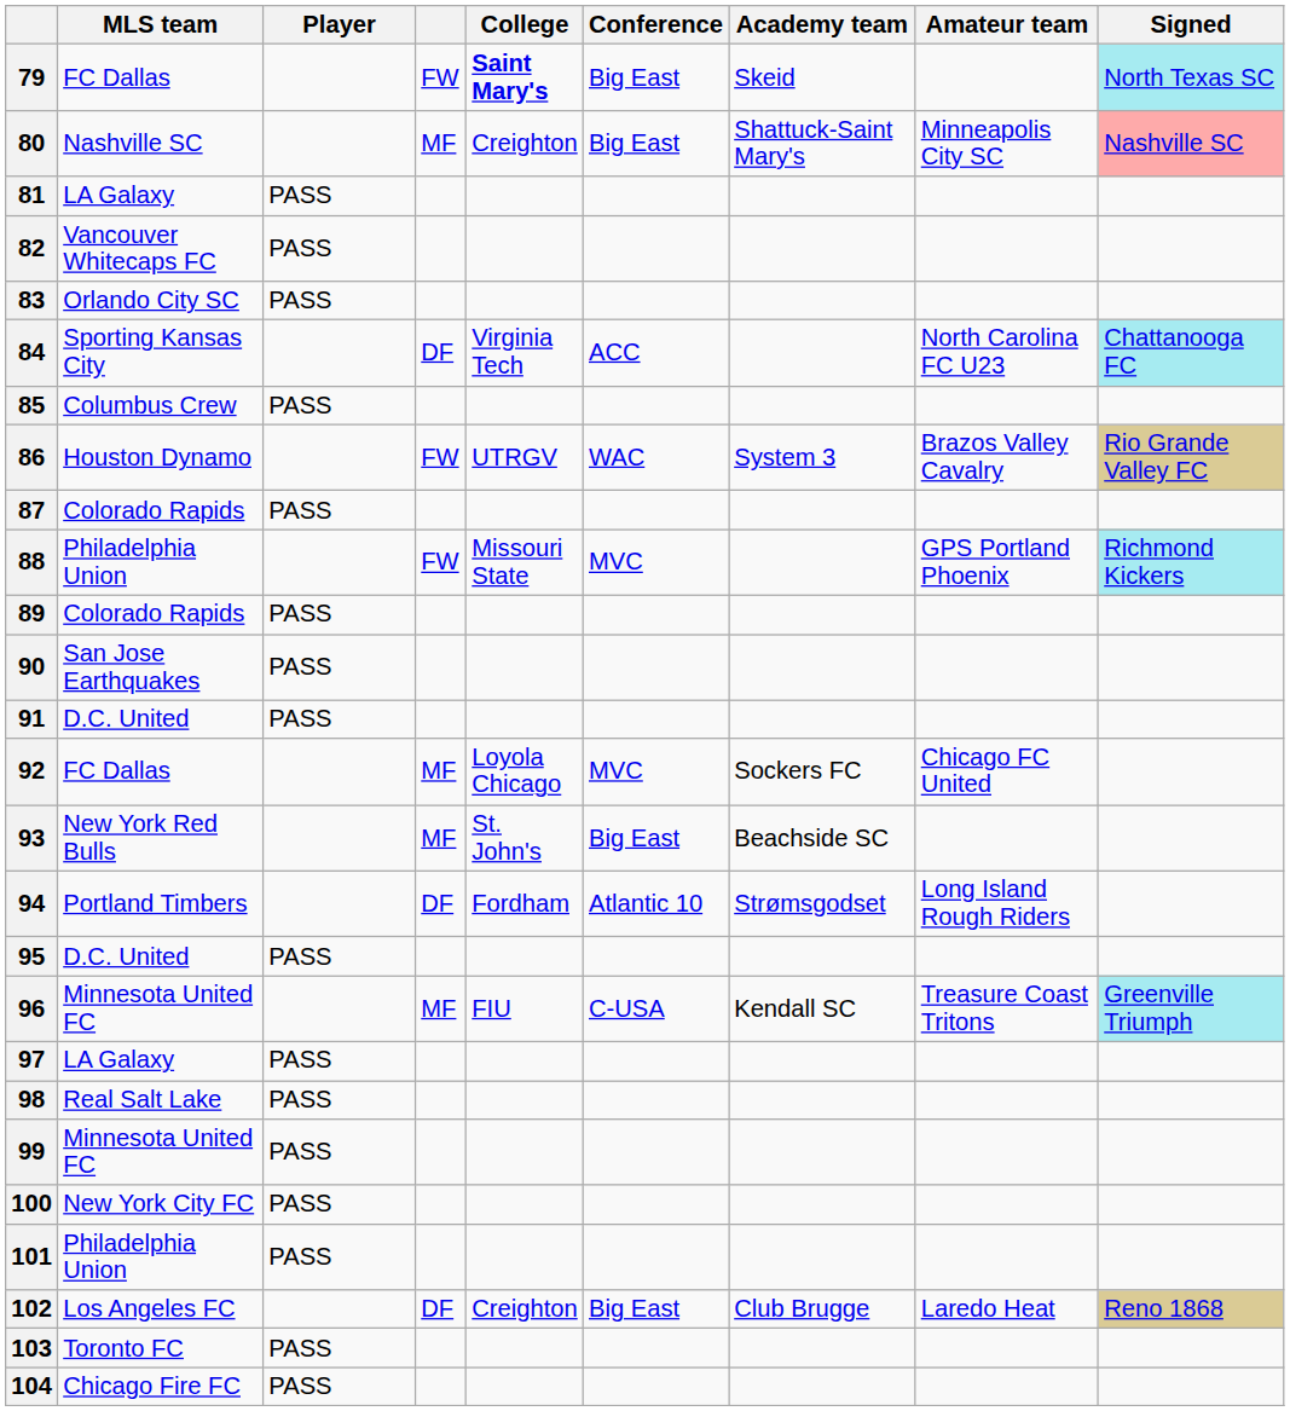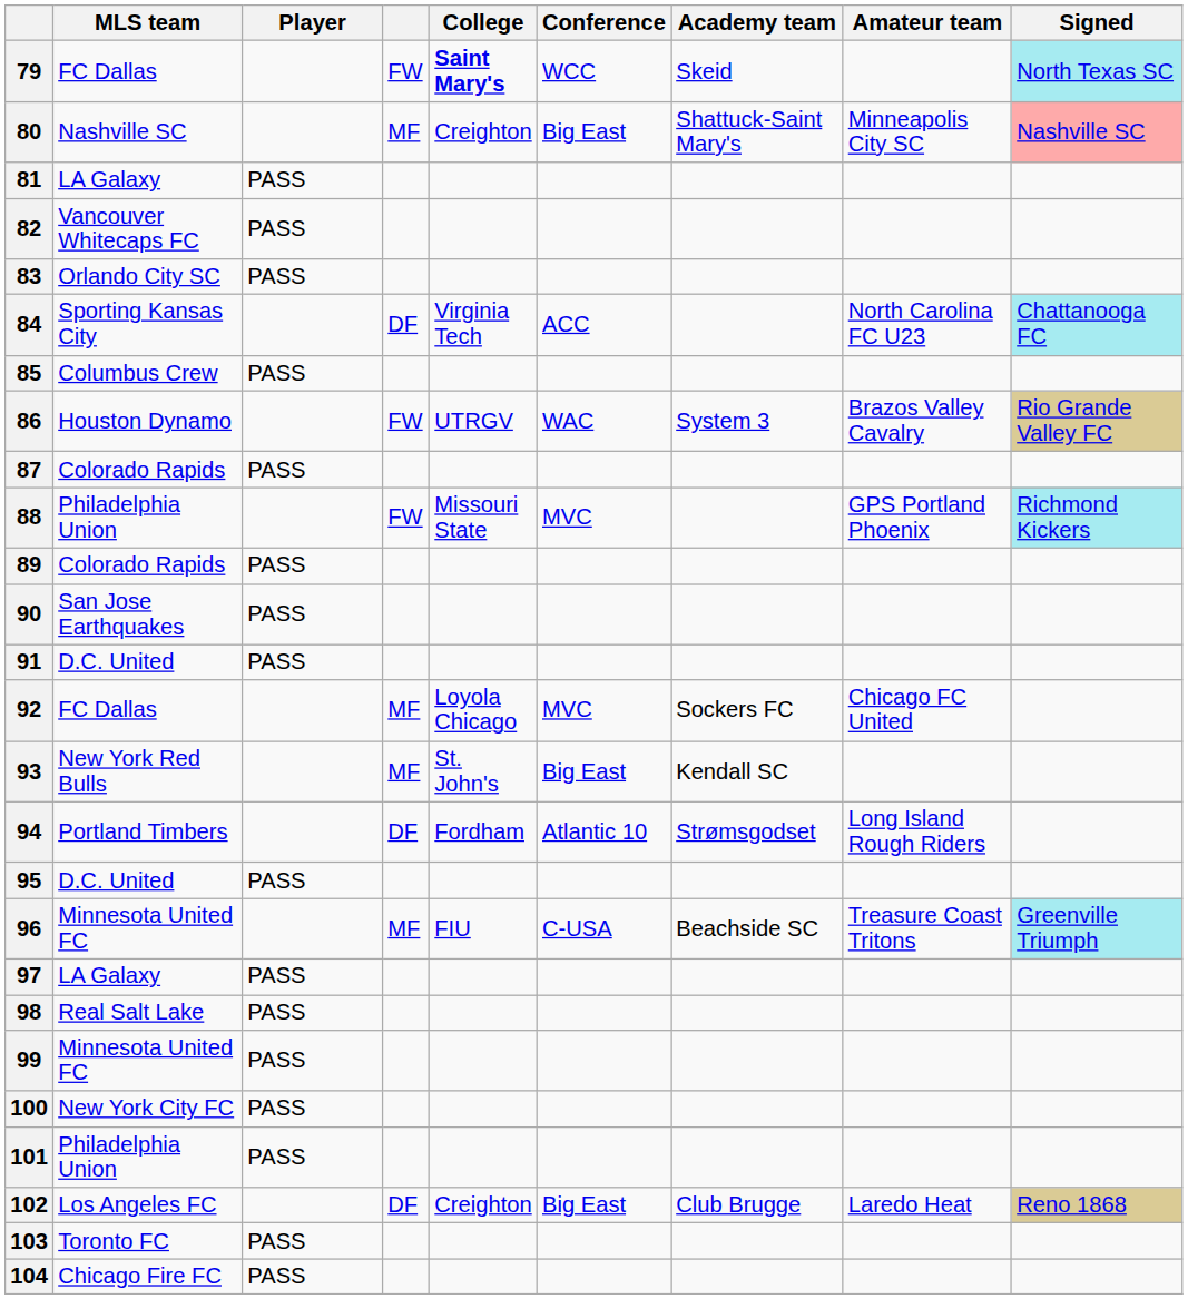79 | Conference: Big East -> WCC
93 | Academy team: Beachside SC -> Kendall SC
96 | Academy team: Kendall SC -> Beachside SC
